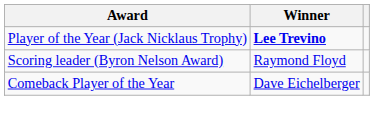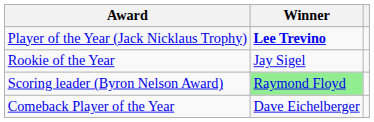+ row: Rookie of the Year | Jay Sigel
Scoring leader (Byron Nelson Award) | Winner: no background -> lightgreen background
